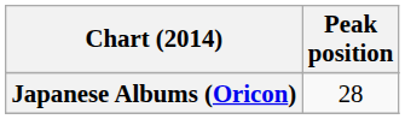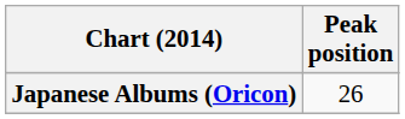Japanese Albums (Oricon) | Peak position: 28 -> 26
